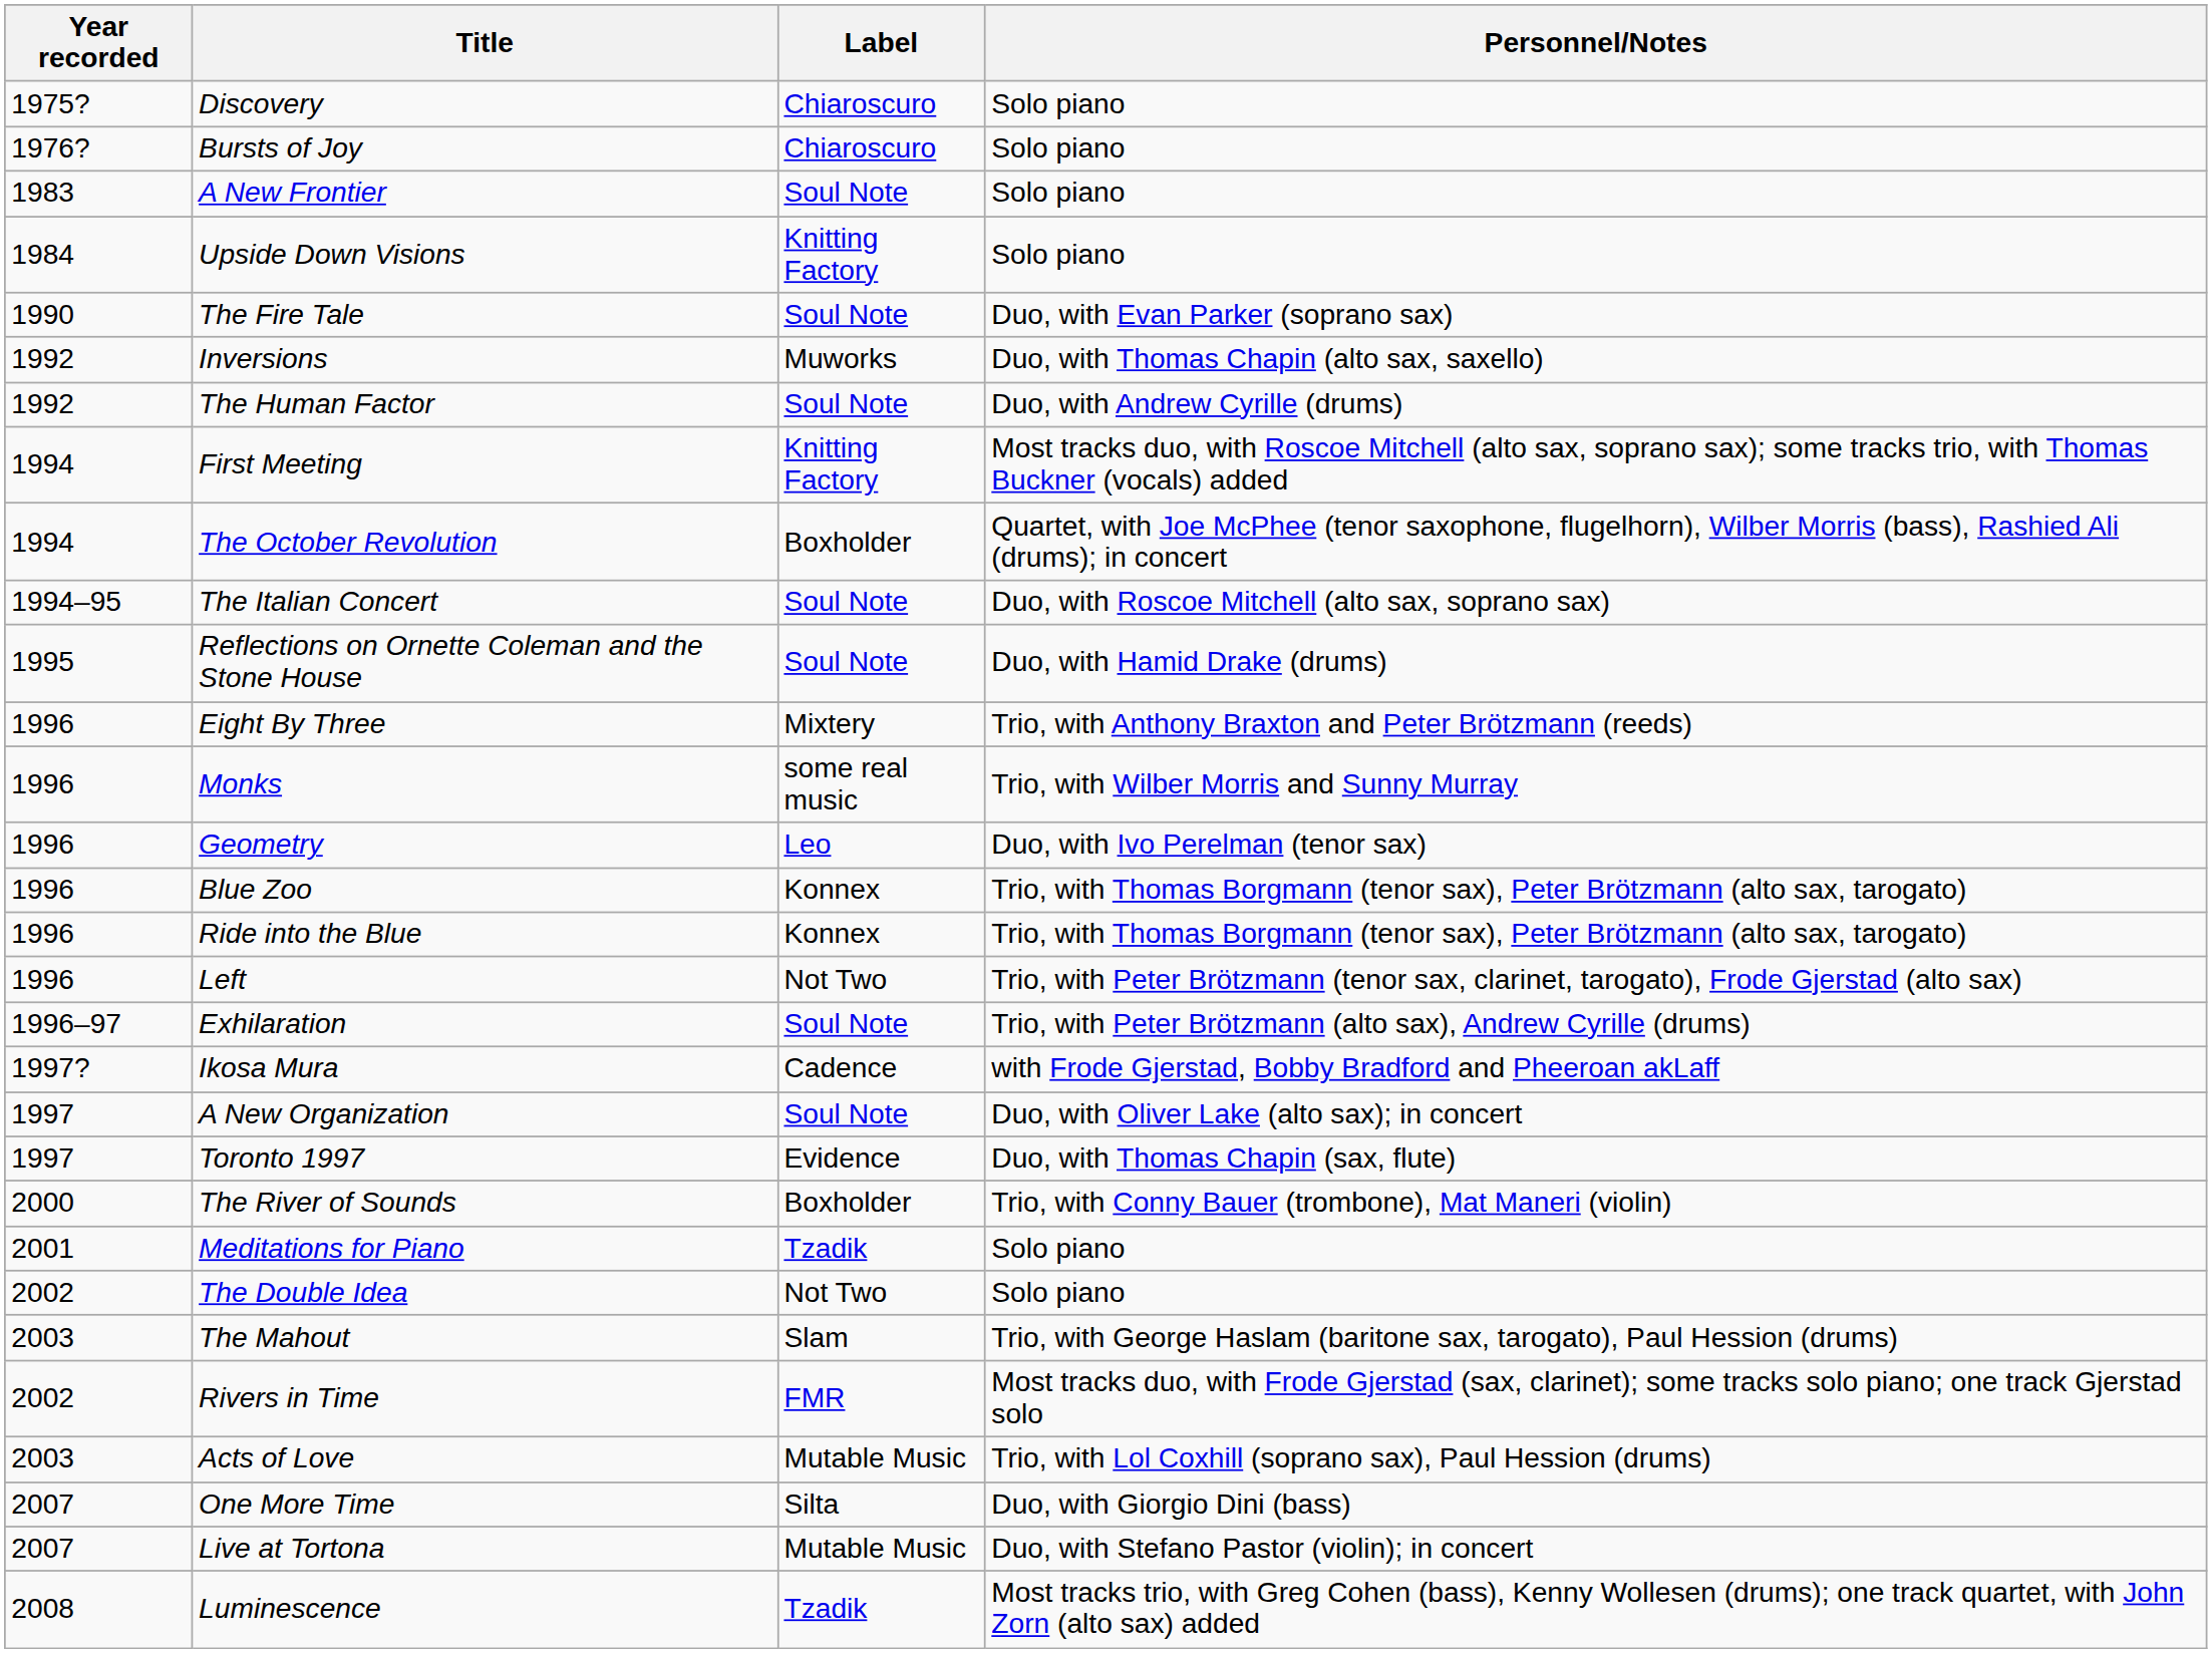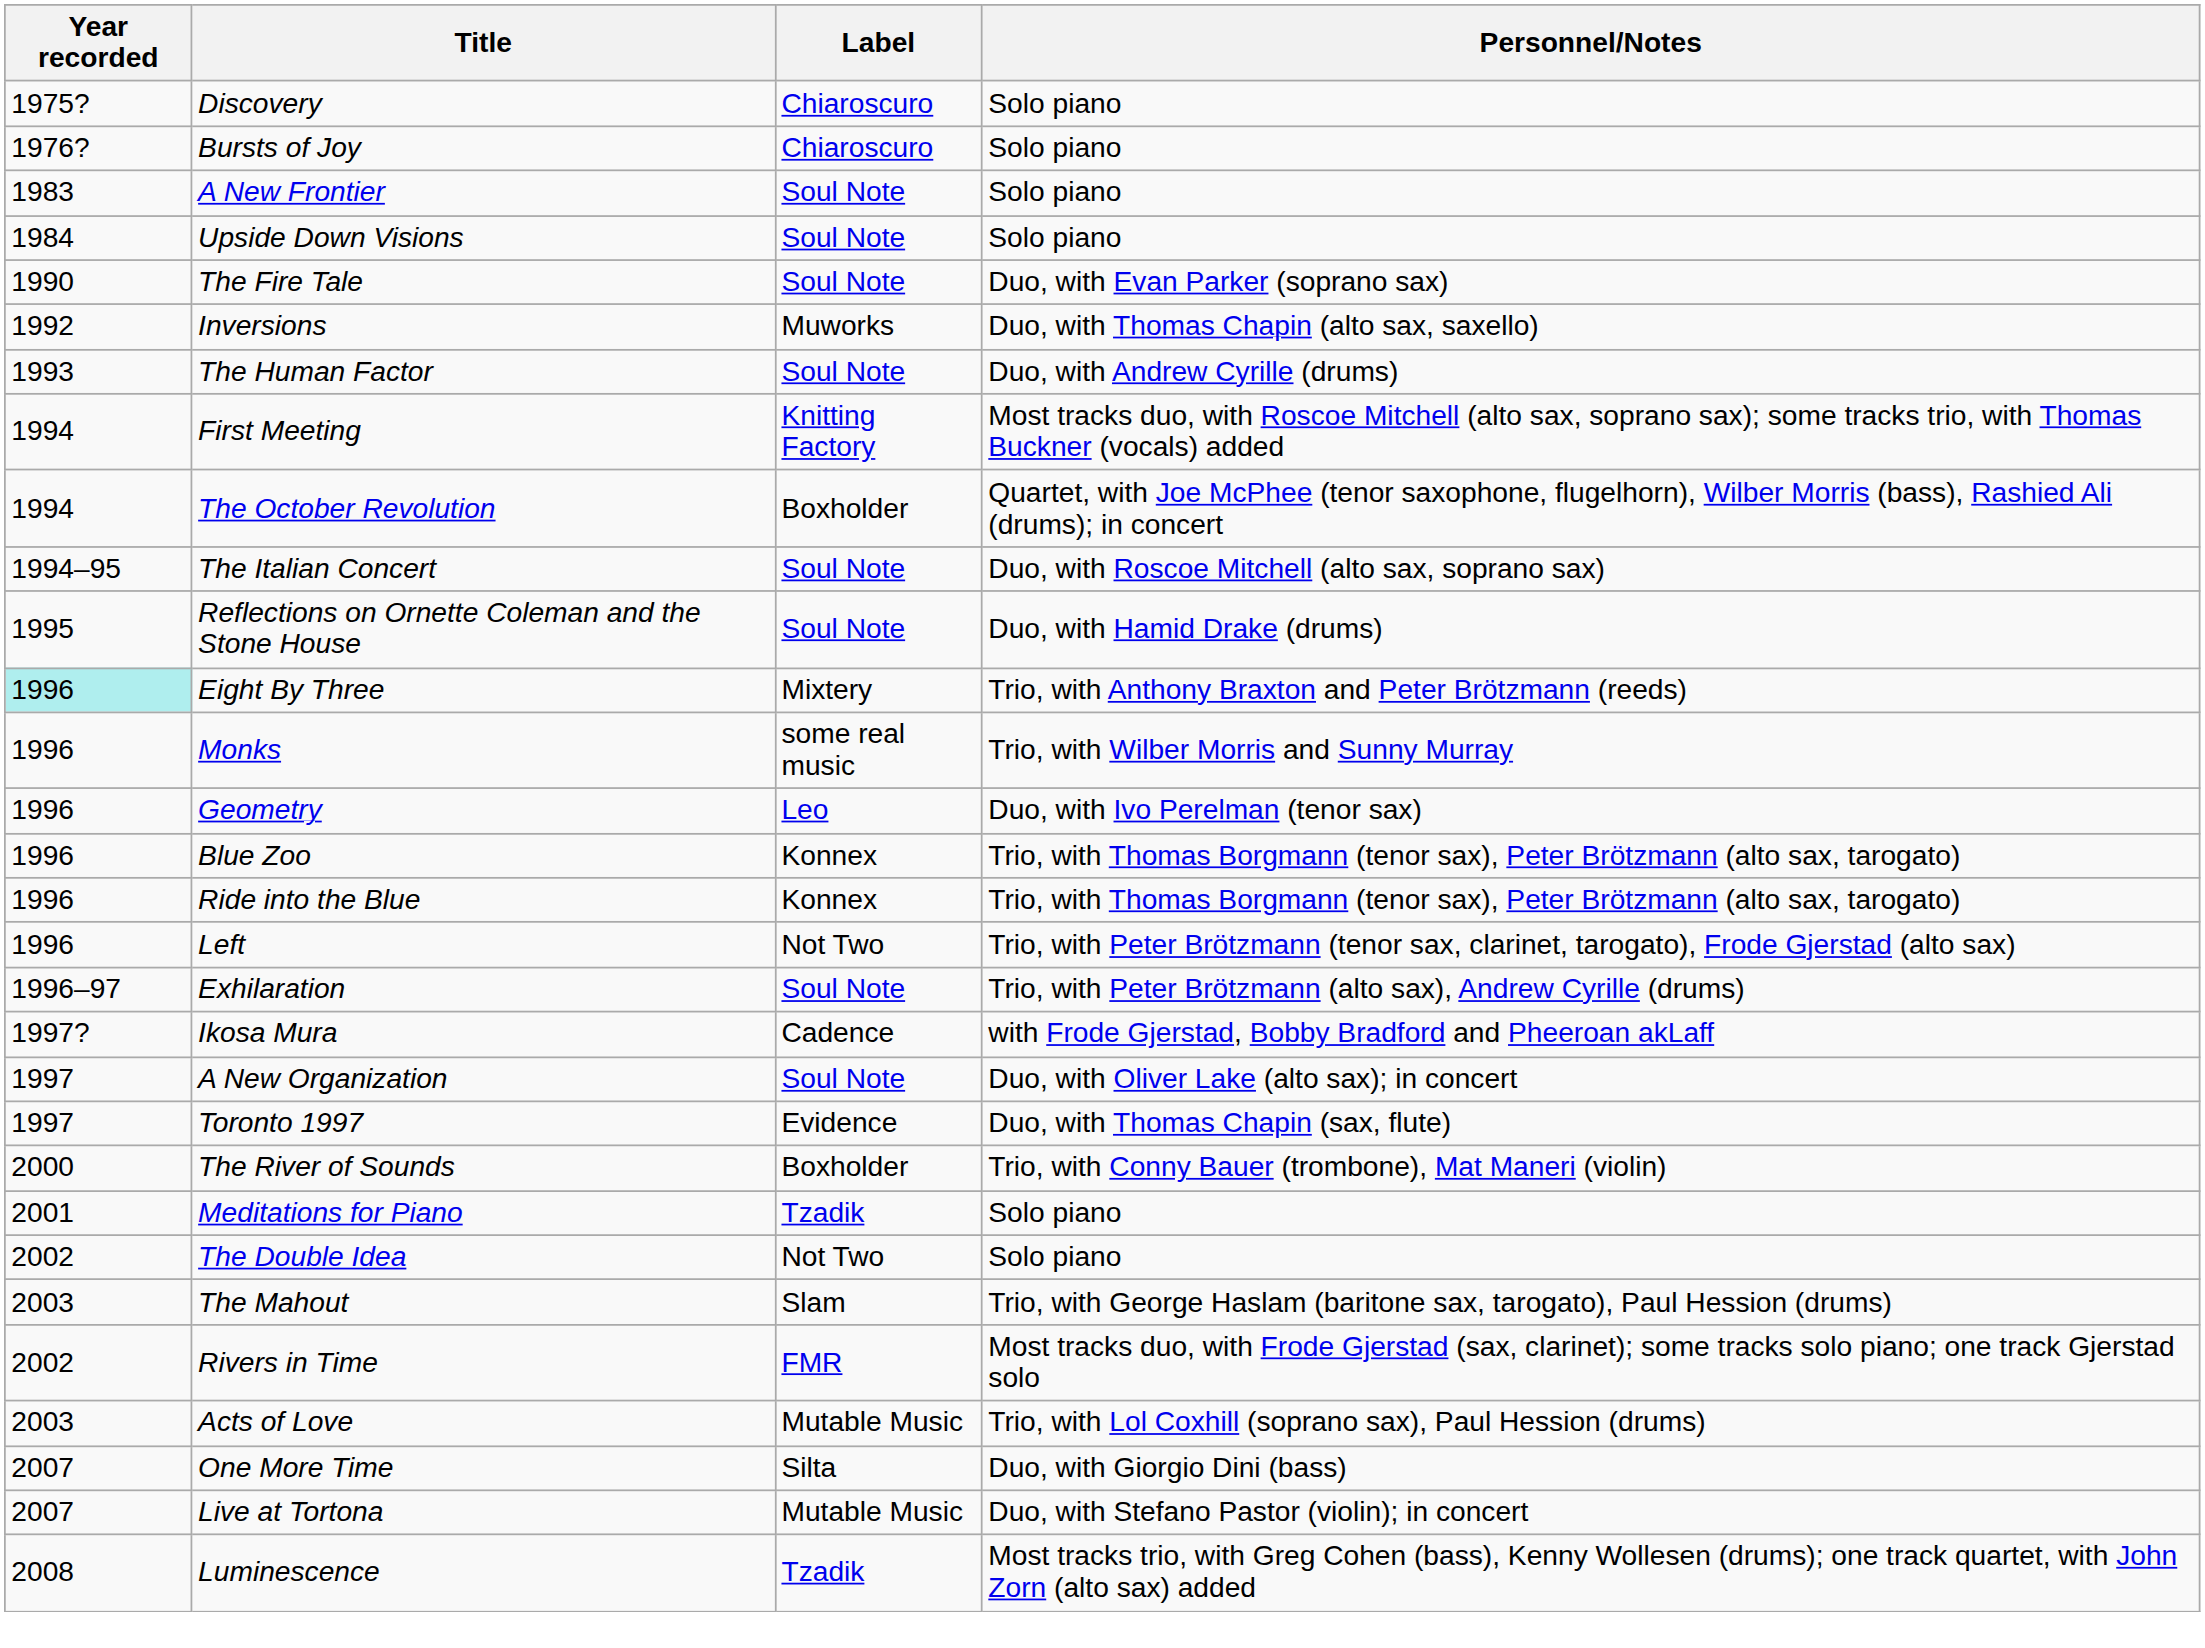Upside Down Visions | Label: Knitting Factory -> Soul Note
The Human Factor | Year recorded: 1992 -> 1993
Eight By Three | Year recorded: no background -> paleturquoise background
